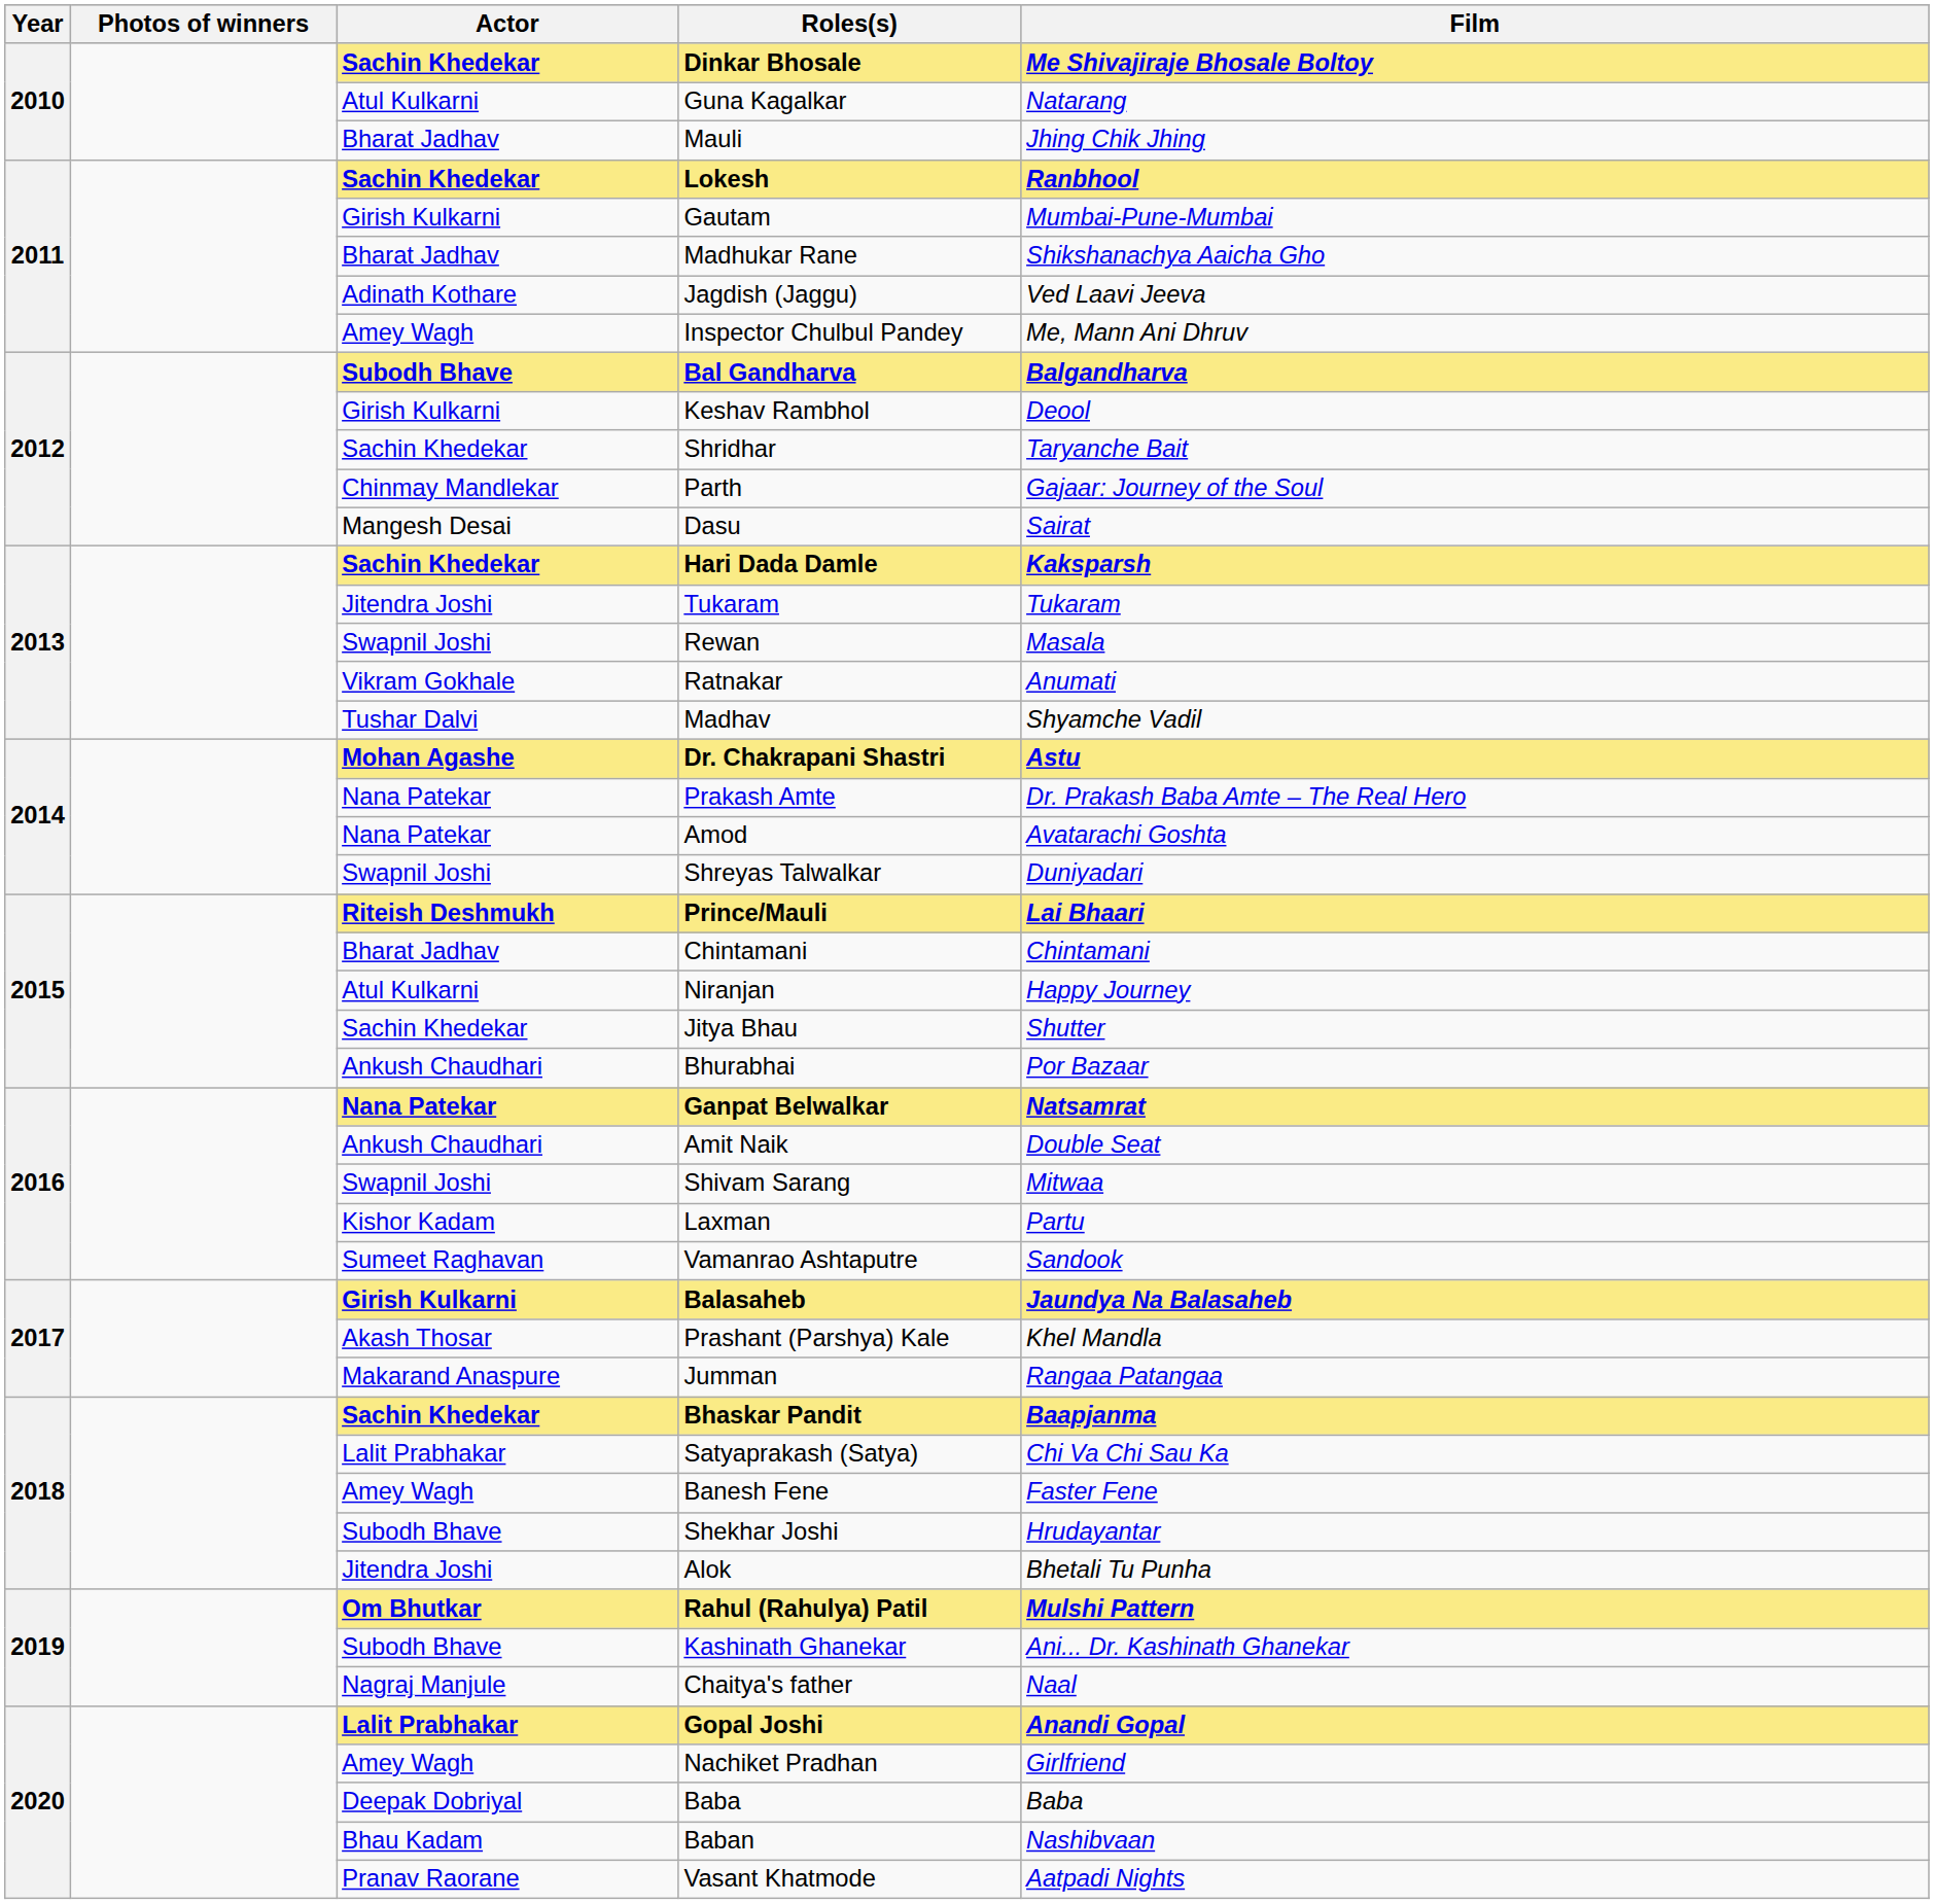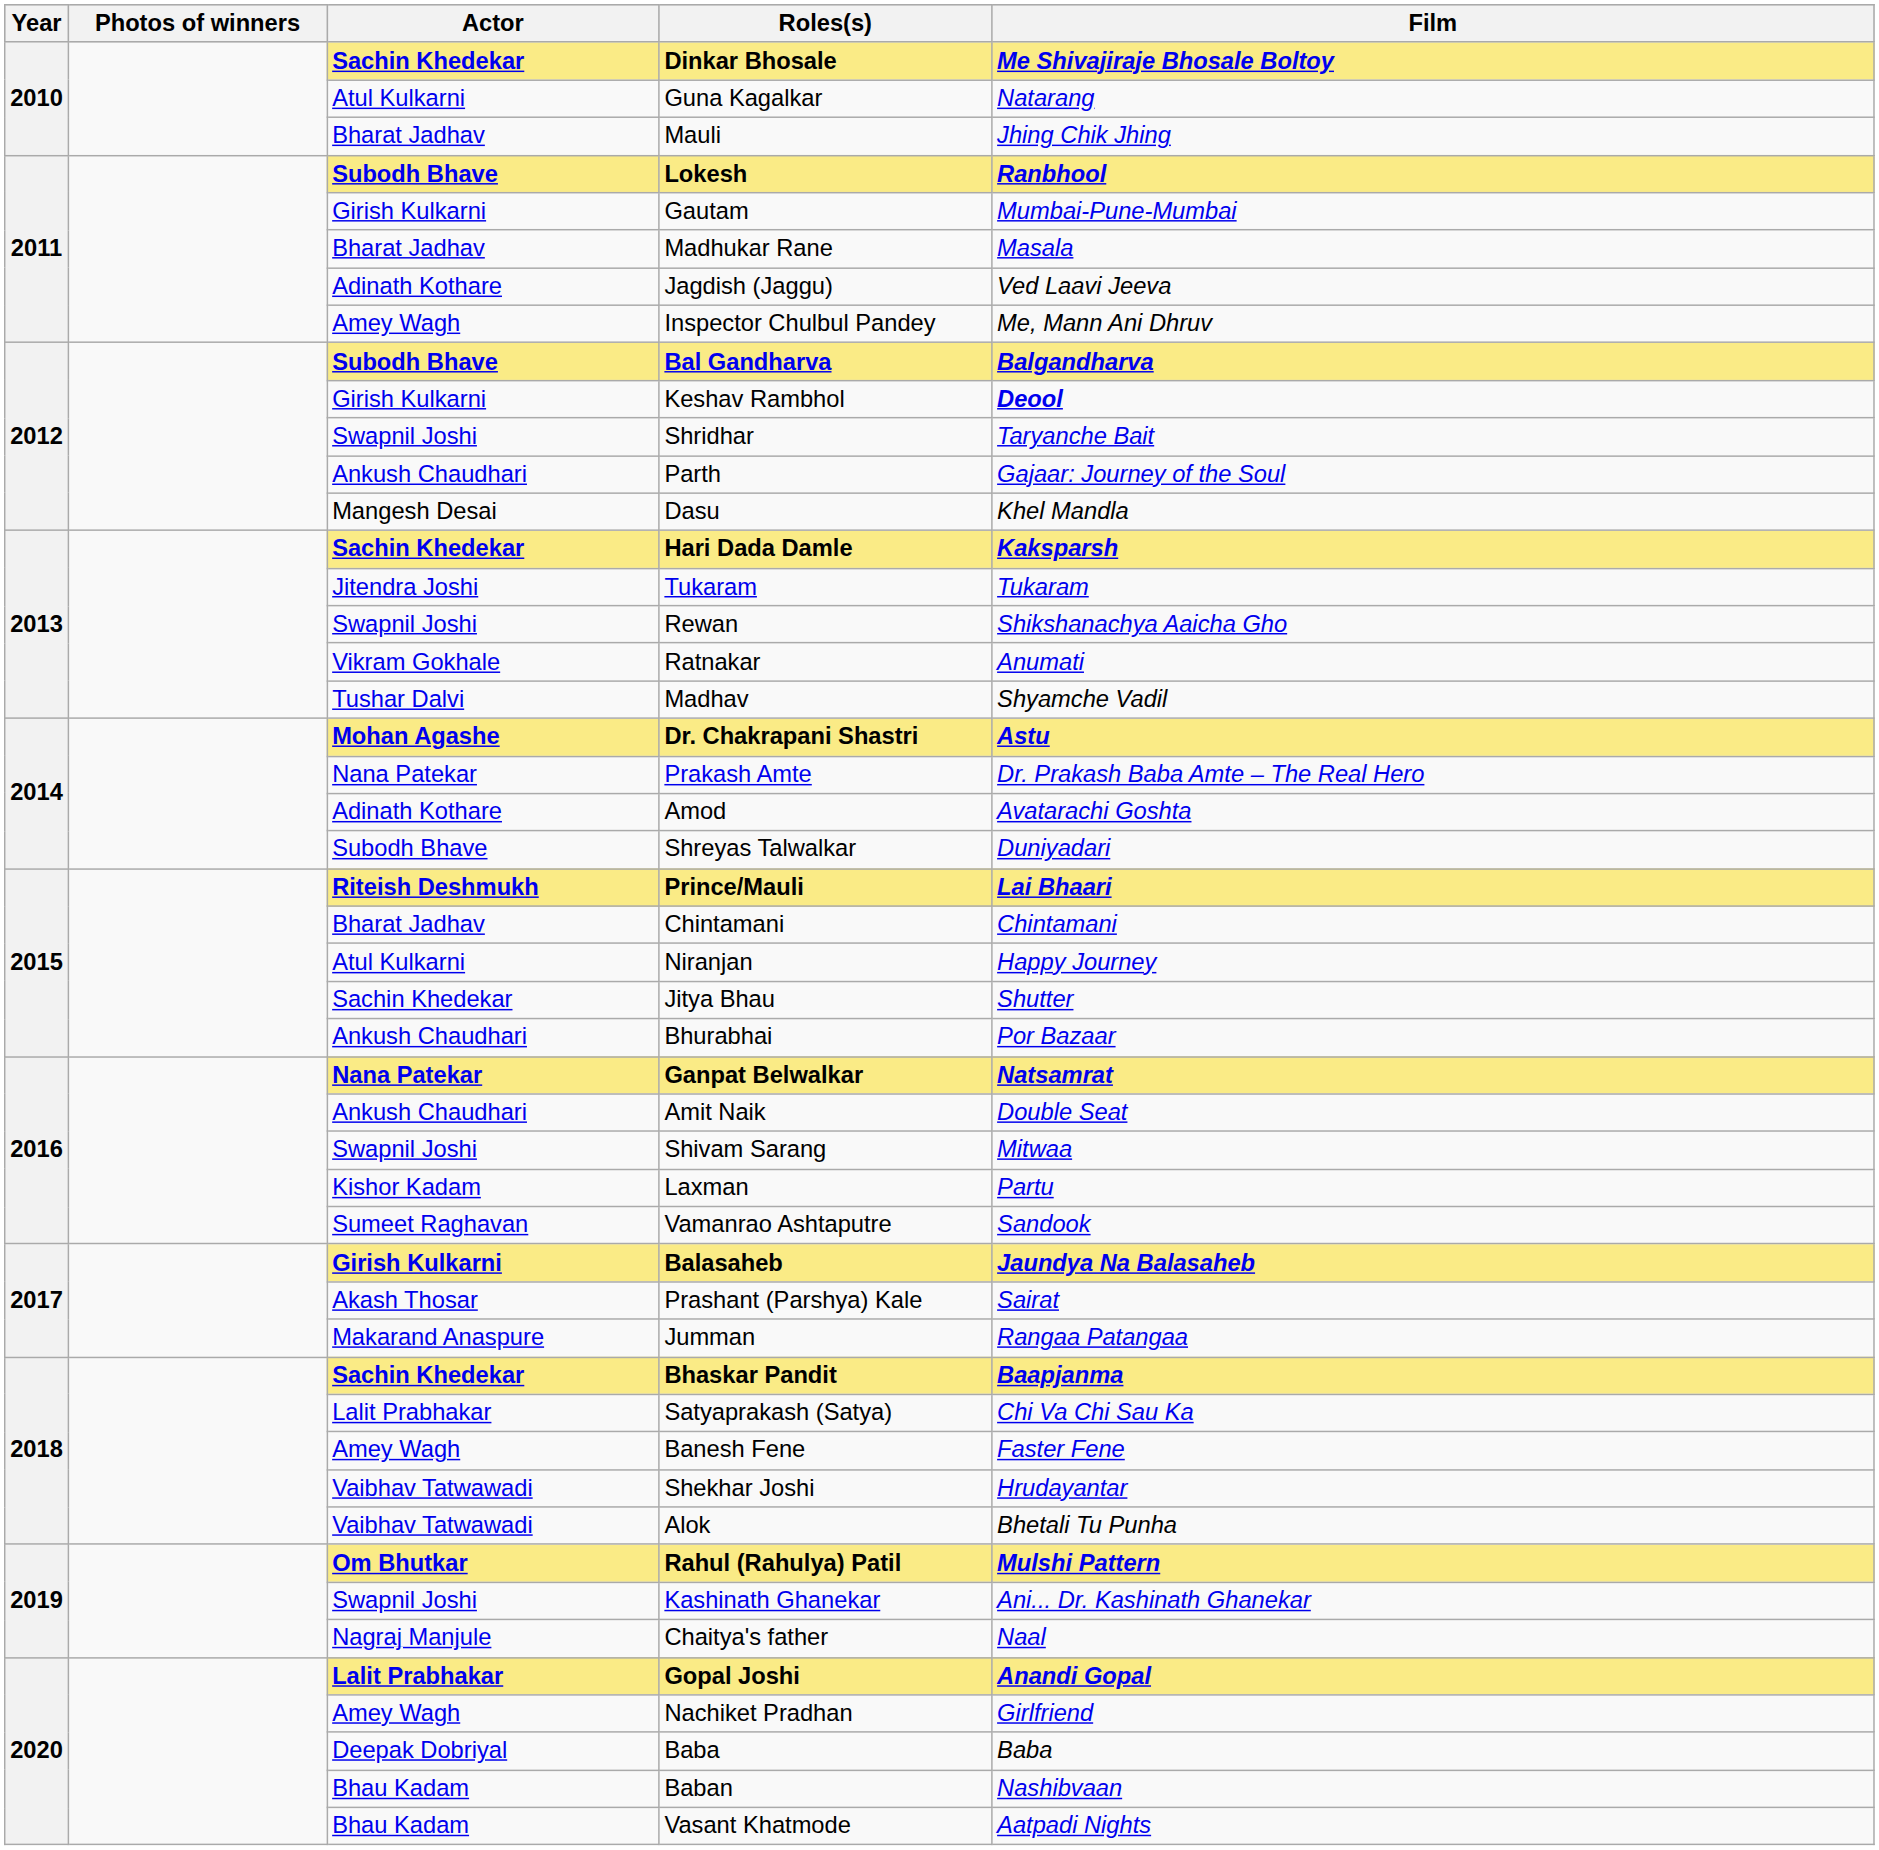Lokesh | Actor: Sachin Khedekar -> Subodh Bhave
Madhukar Rane | Film: Shikshanachya Aaicha Gho -> Masala
Keshav Rambhol | Film: normal -> bold
Shridhar | Actor: Sachin Khedekar -> Swapnil Joshi
Parth | Actor: Chinmay Mandlekar -> Ankush Chaudhari
Dasu | Film: Sairat -> Khel Mandla
Rewan | Film: Masala -> Shikshanachya Aaicha Gho
Amod | Actor: Nana Patekar -> Adinath Kothare
Shreyas Talwalkar | Actor: Swapnil Joshi -> Subodh Bhave
Prashant (Parshya) Kale | Film: Khel Mandla -> Sairat
Shekhar Joshi | Actor: Subodh Bhave -> Vaibhav Tatwawadi
Alok | Actor: Jitendra Joshi -> Vaibhav Tatwawadi
Kashinath Ghanekar | Actor: Subodh Bhave -> Swapnil Joshi
Vasant Khatmode | Actor: Pranav Raorane -> Bhau Kadam
